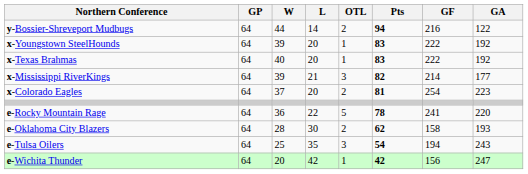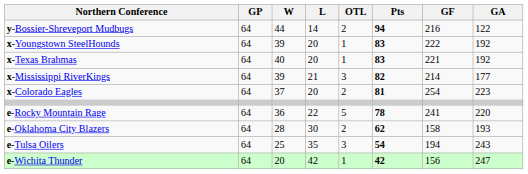x-Texas Brahmas | GF: 222 -> 221
